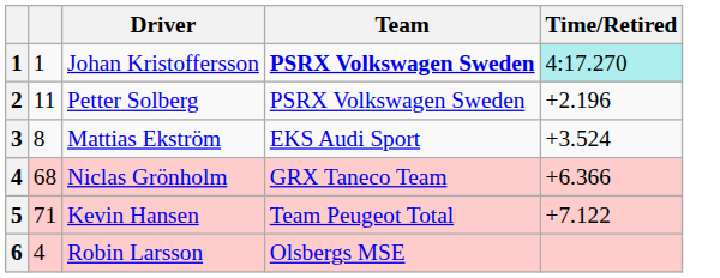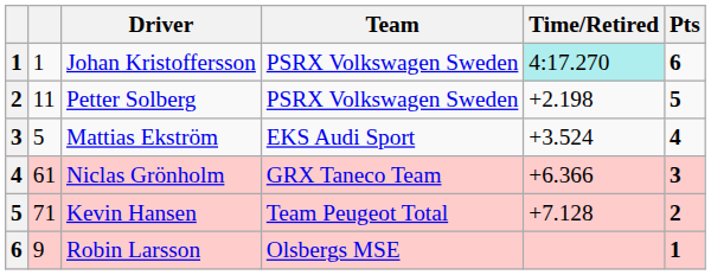+ column: Pts | 6 | 5 | 4 | 3 | 2 | 1
Johan Kristoffersson | Team: bold -> normal
Petter Solberg | Time/Retired: +2.196 -> +2.198
Mattias Ekström | column 2: 8 -> 5
Niclas Grönholm | column 2: 68 -> 61
Kevin Hansen | Time/Retired: +7.122 -> +7.128
Robin Larsson | column 2: 4 -> 9
